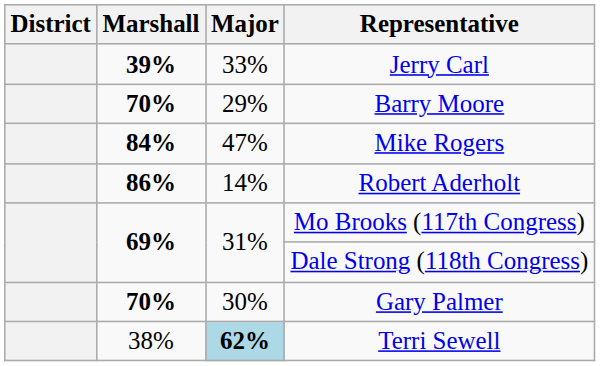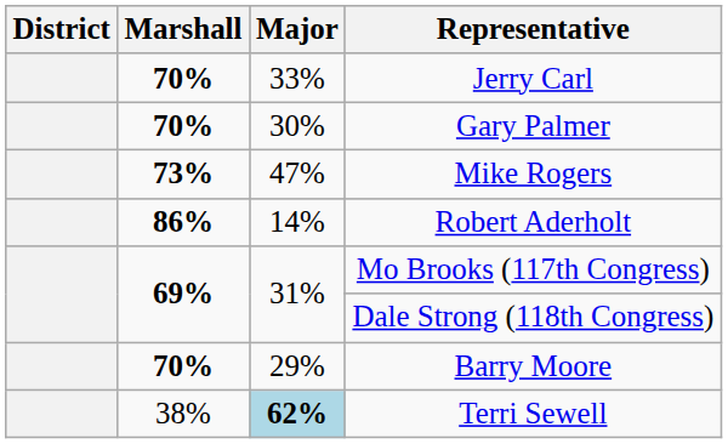Jerry Carl | Marshall: 39% -> 70%
rows swapped: Barry Moore <-> Gary Palmer
Mike Rogers | Marshall: 84% -> 73%
